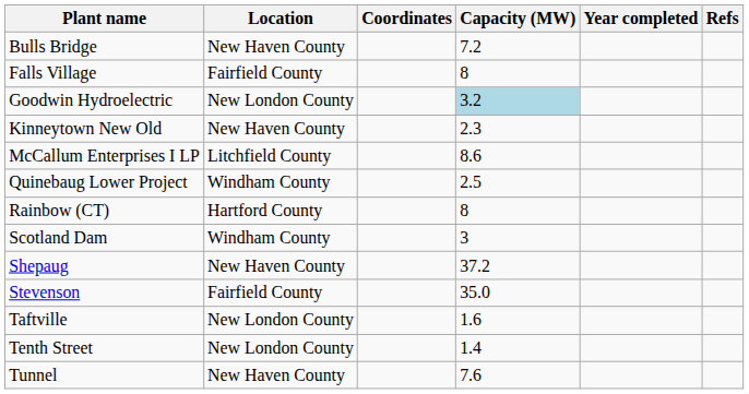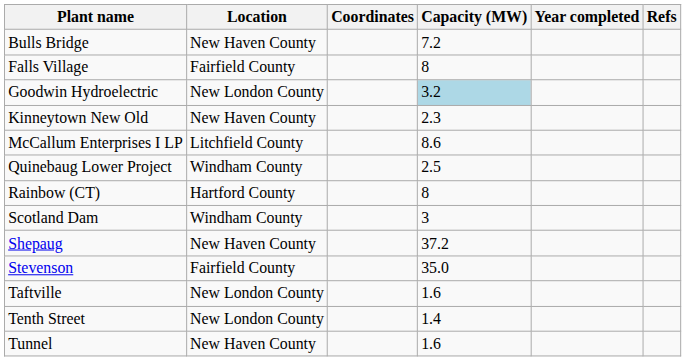Tunnel | Capacity (MW): 7.6 -> 1.6
